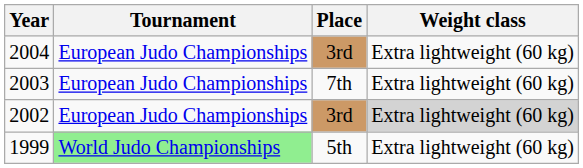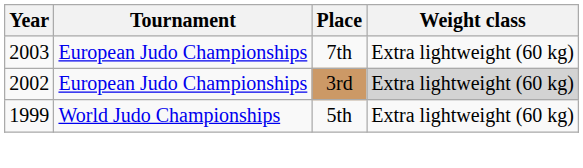- row: 2004 | European Judo Championships | 3rd | Extra lightweight (60 kg)
1999 | Tournament: lightgreen background -> no background
